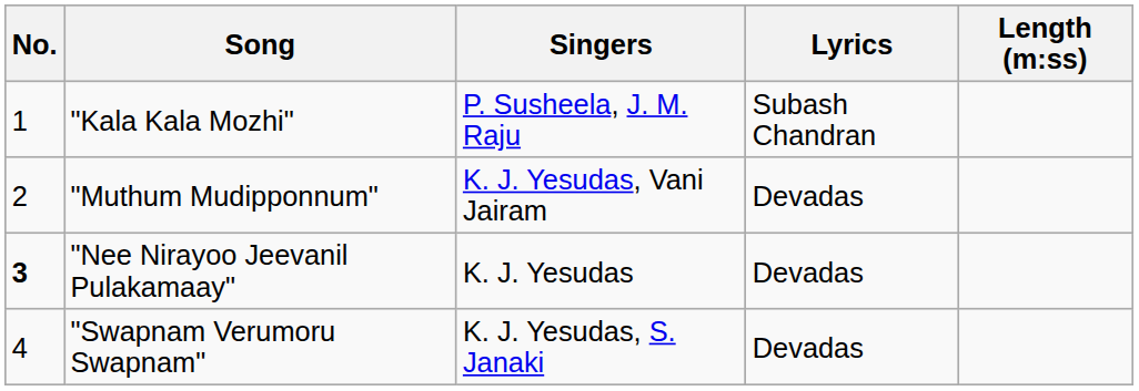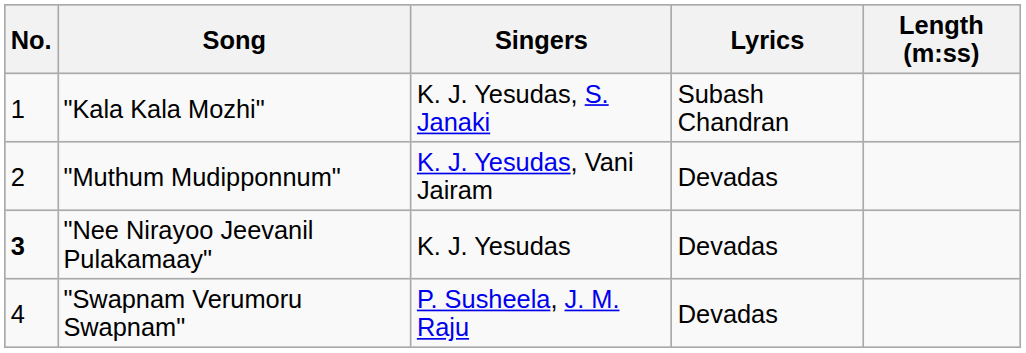"Kala Kala Mozhi" | Singers: P. Susheela, J. M. Raju -> K. J. Yesudas, S. Janaki
"Swapnam Verumoru Swapnam" | Singers: K. J. Yesudas, S. Janaki -> P. Susheela, J. M. Raju
